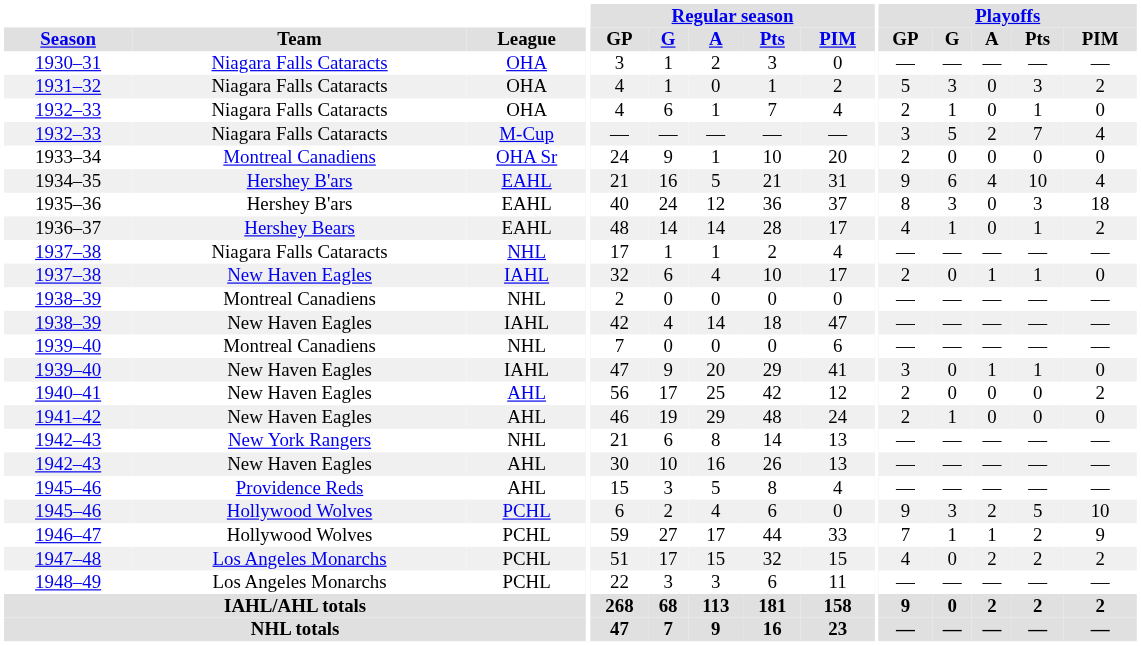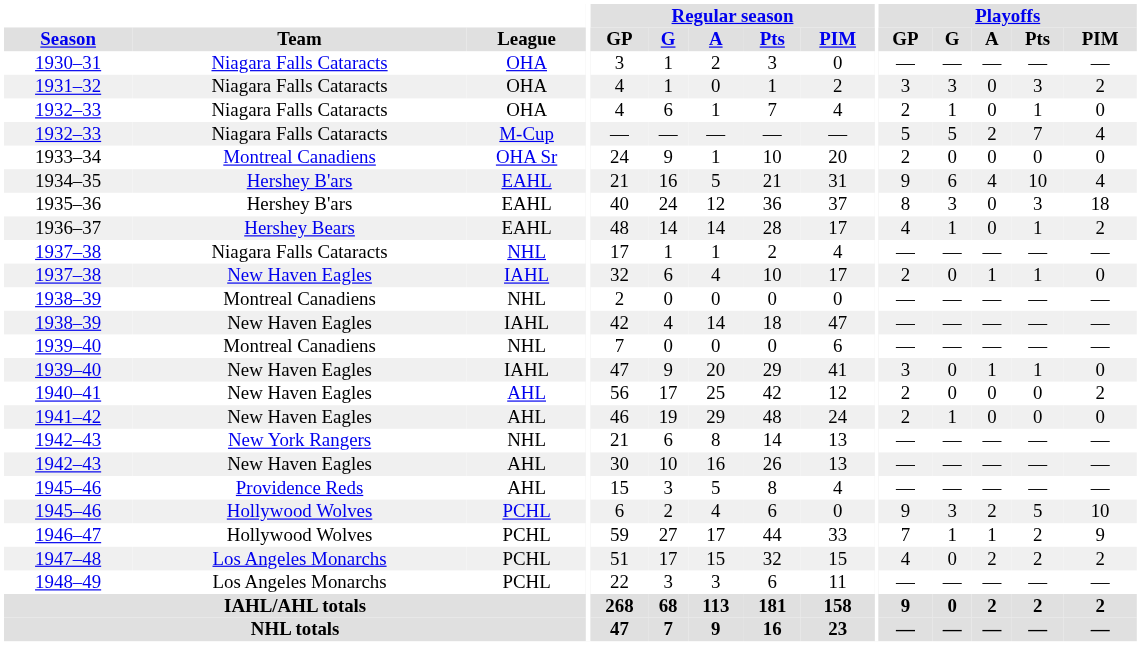1931–32 | Playoffs / GP: 5 -> 3
1932–33 / M-Cup | Playoffs / GP: 3 -> 5
